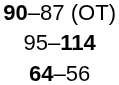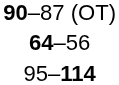rows swapped: 64–56 <-> 95–114
